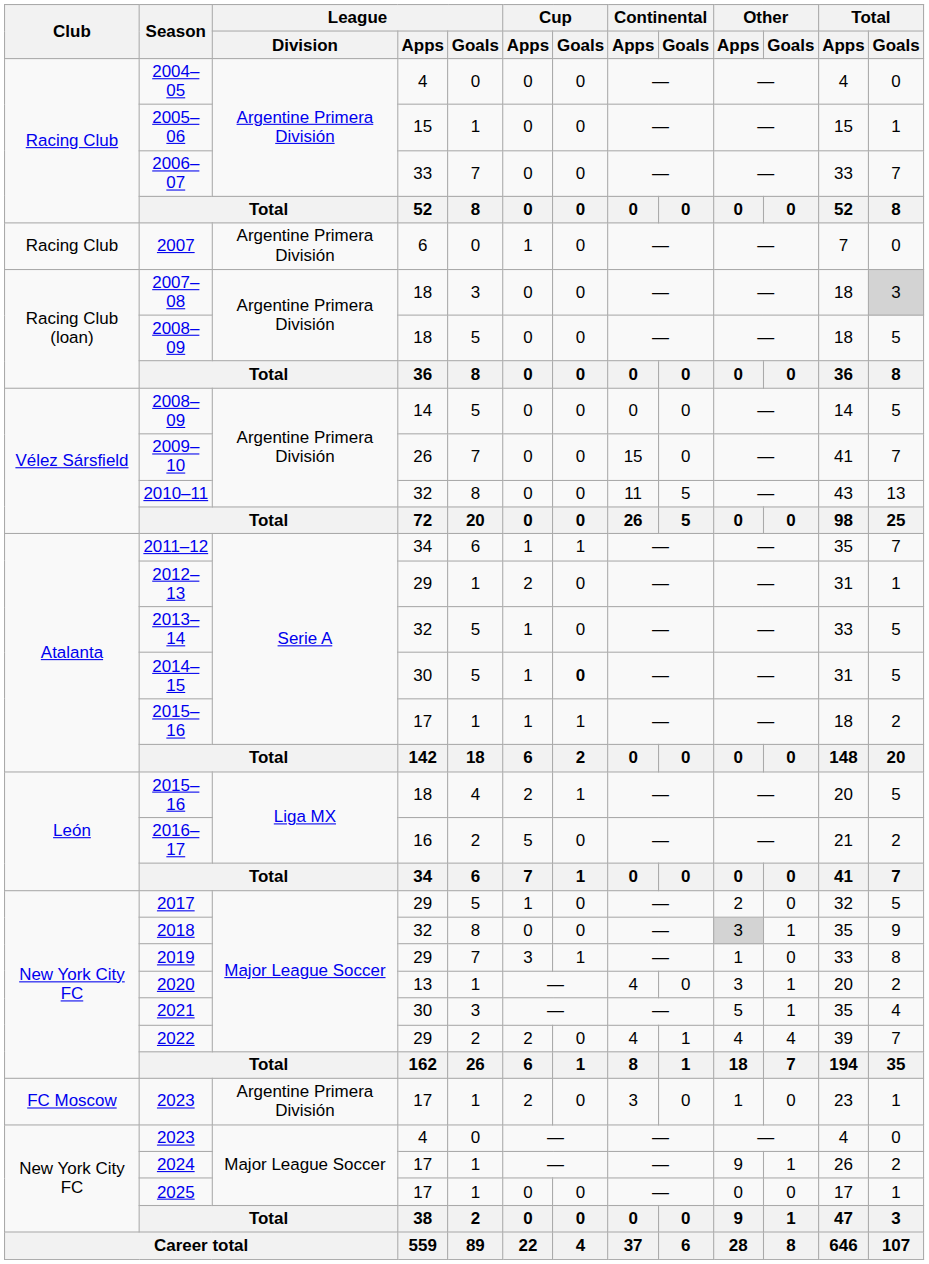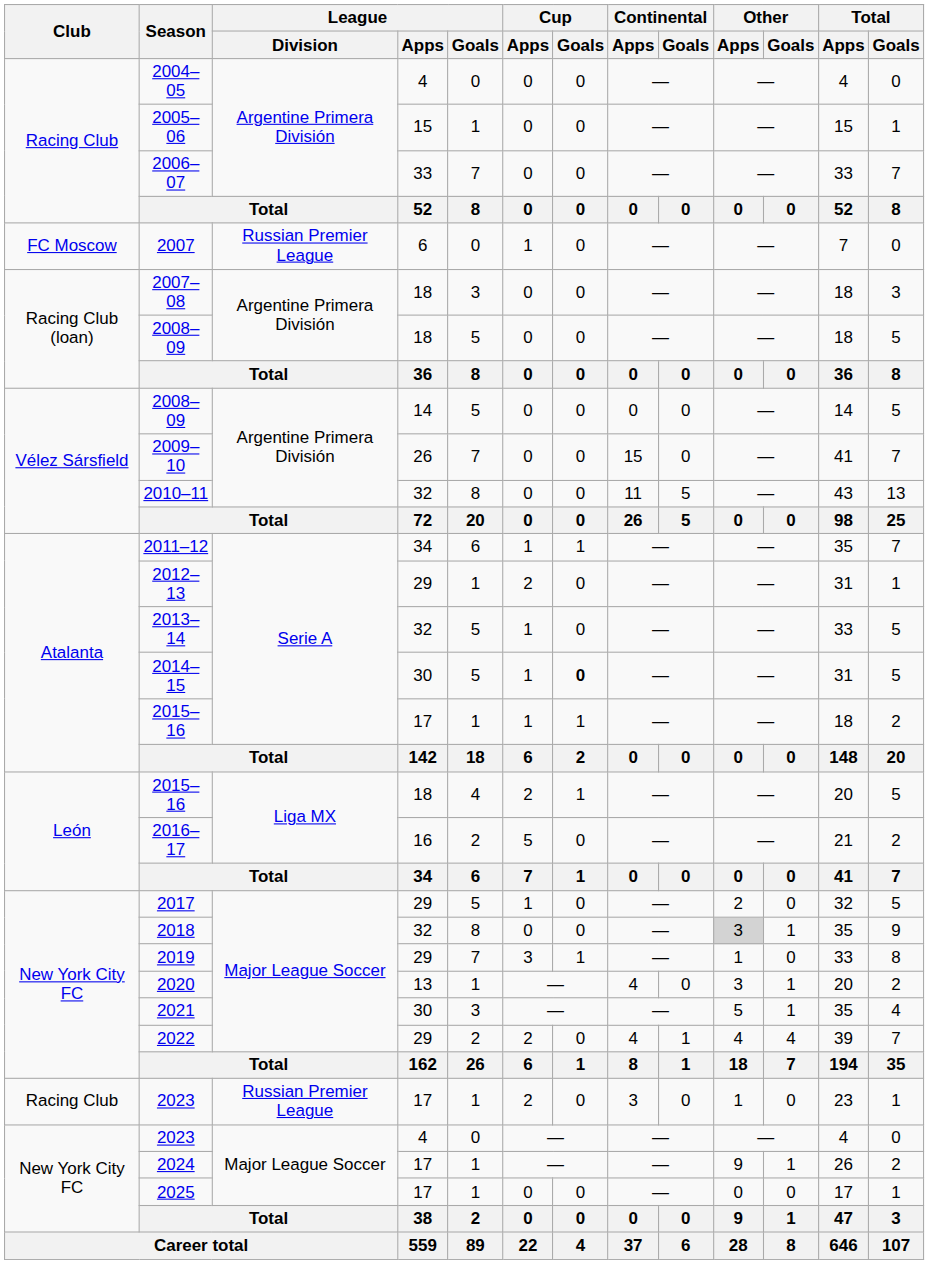2007 | Club: Racing Club -> FC Moscow
2007 | League / Division: Argentine Primera División -> Russian Premier League
2007–08 | Total / Goals: lightgrey background -> no background
2023 / 17 | Club: FC Moscow -> Racing Club
2023 / 17 | League / Division: Argentine Primera División -> Russian Premier League
